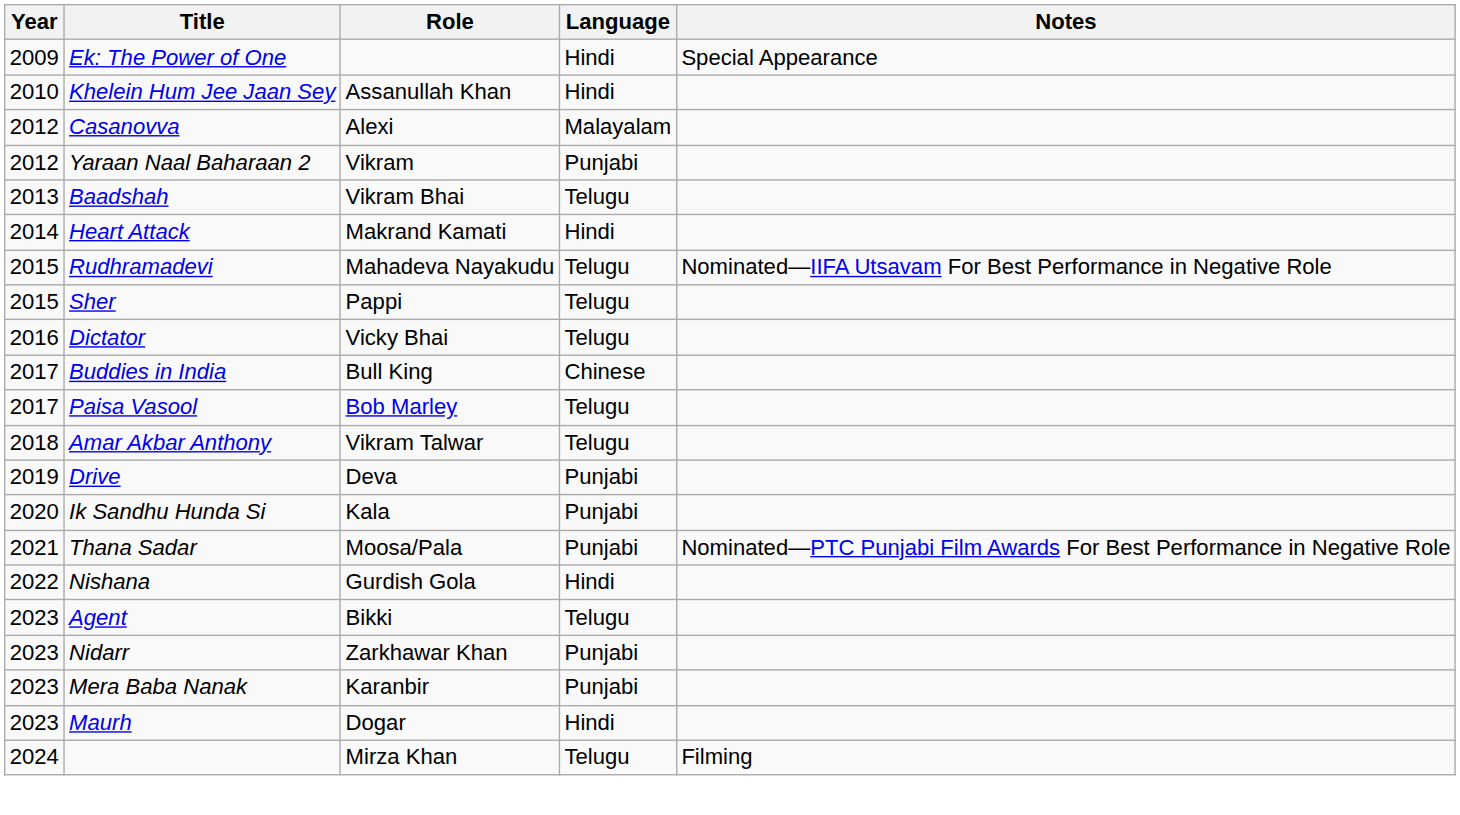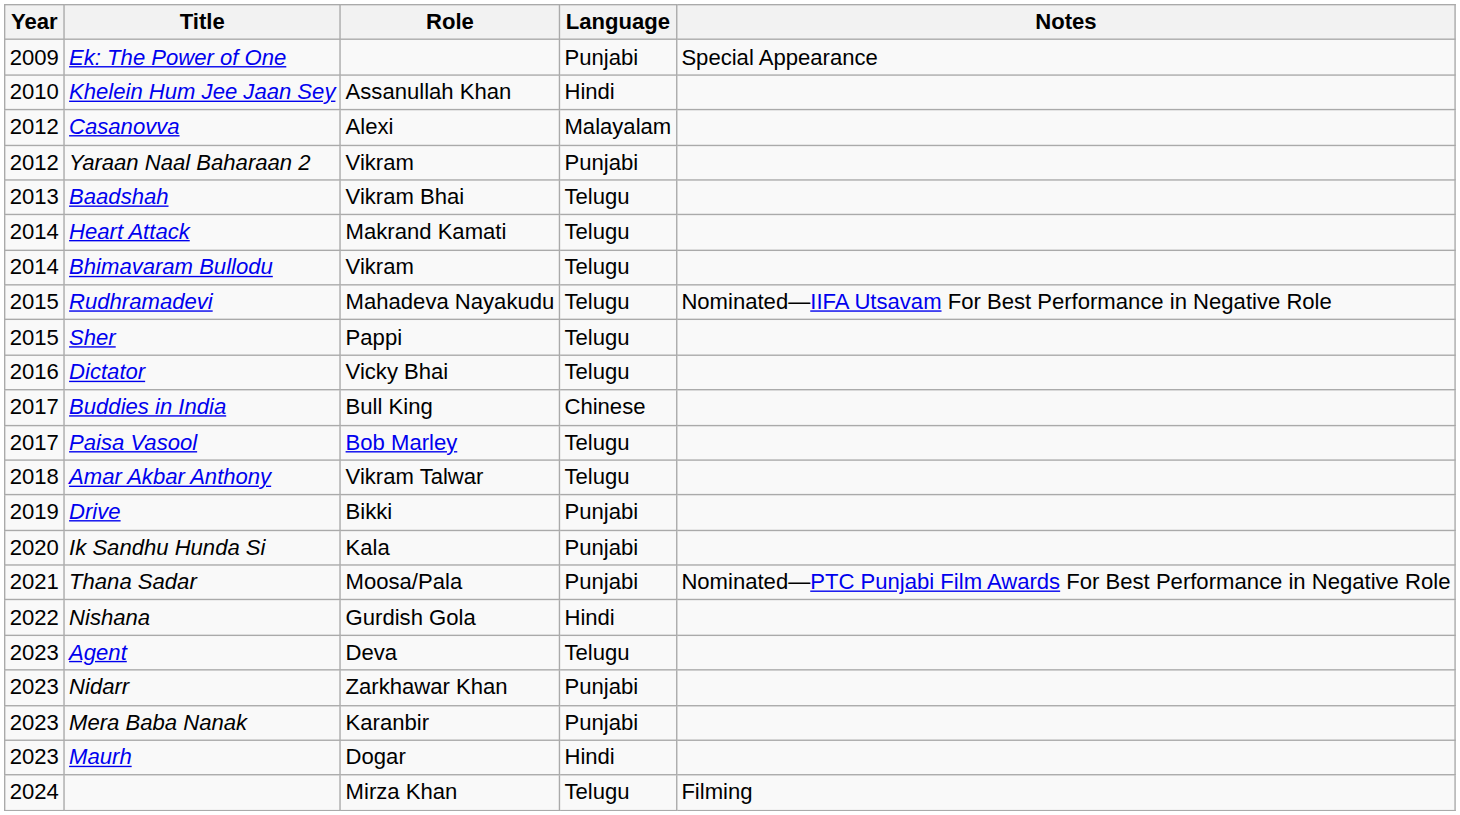Ek: The Power of One | Language: Hindi -> Punjabi
Heart Attack | Language: Hindi -> Telugu
+ row: 2014 | Bhimavaram Bullodu | Vikram | Telugu
Drive | Role: Deva -> Bikki
Agent | Role: Bikki -> Deva
